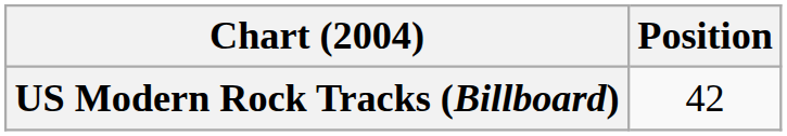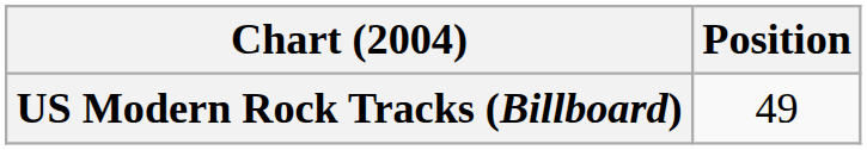US Modern Rock Tracks (Billboard) | Position: 42 -> 49
